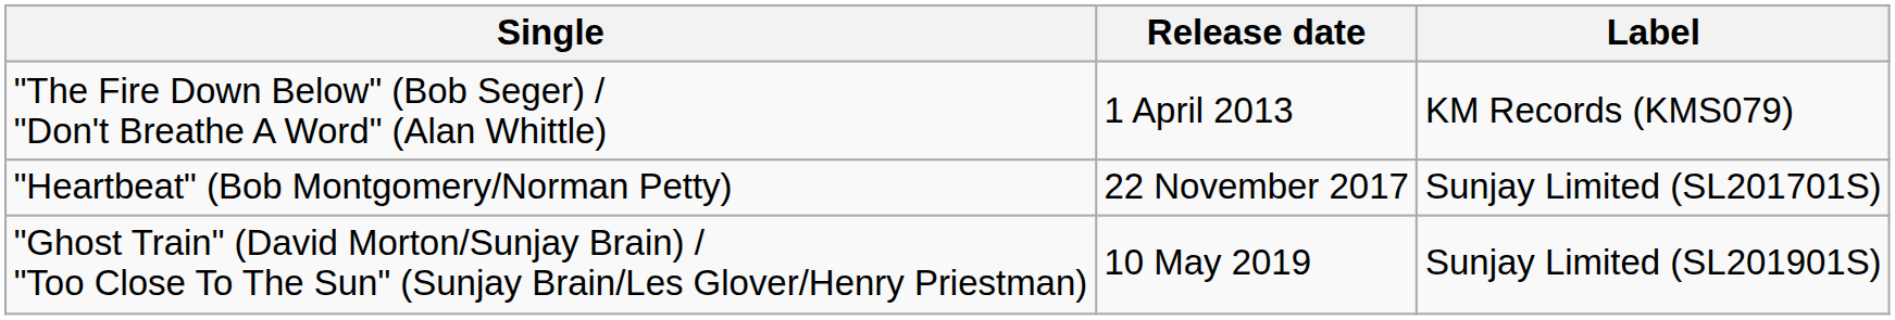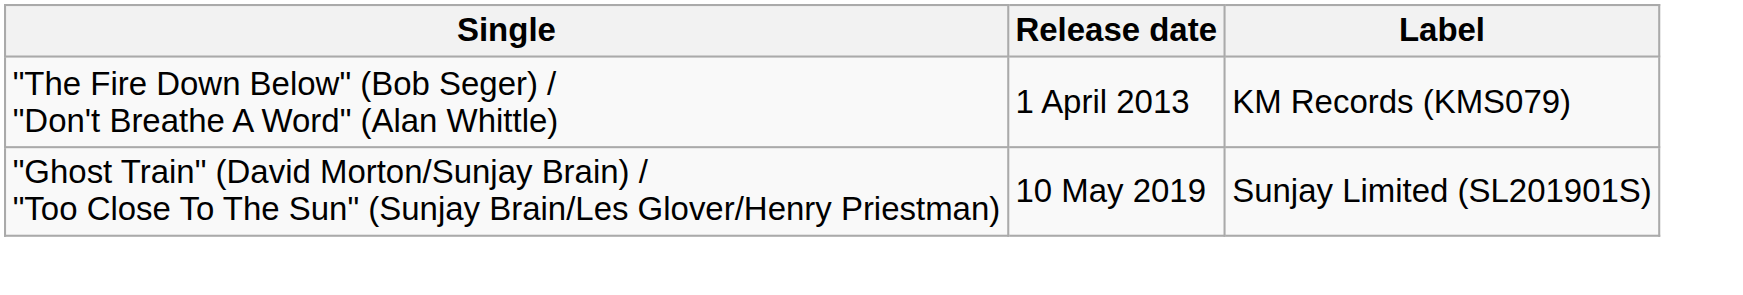- row: "Heartbeat" (Bob Montgomery/Norman Petty) | 22 November 2017 | Sunjay Limited (SL201701S)
